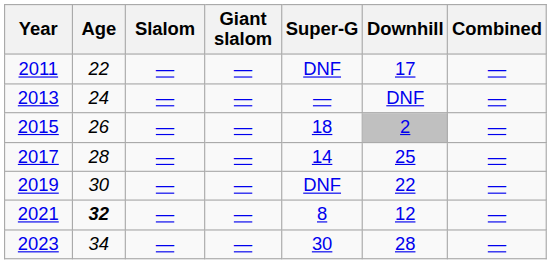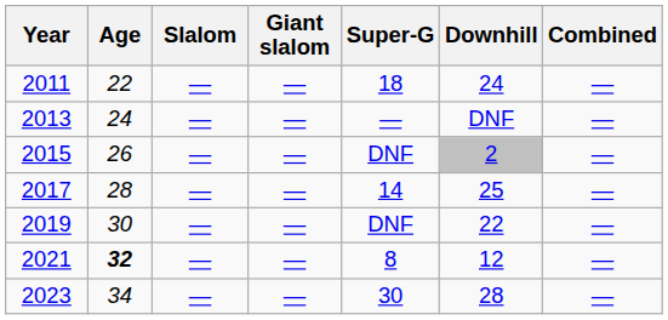2011 | Super-G: DNF -> 18
2011 | Downhill: 17 -> 24
2015 | Super-G: 18 -> DNF
